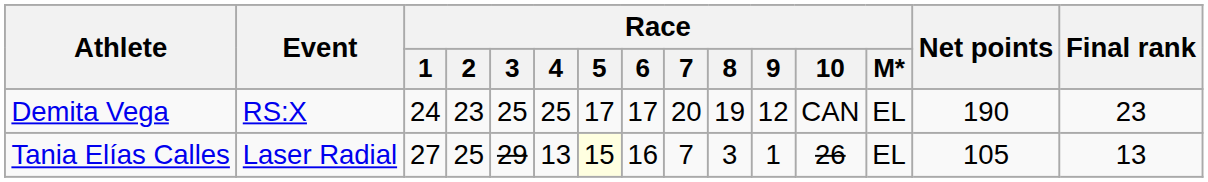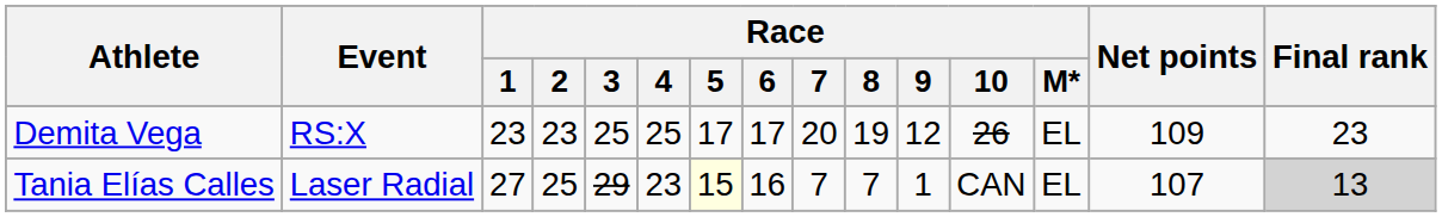Demita Vega | Race / 1: 24 -> 23
Demita Vega | Race / 10: CAN -> 26
Demita Vega | Net points: 190 -> 109
Tania Elías Calles | Race / 4: 13 -> 23
Tania Elías Calles | Race / 8: 3 -> 7
Tania Elías Calles | Race / 10: 26 -> CAN
Tania Elías Calles | Net points: 105 -> 107
Tania Elías Calles | Final rank: no background -> lightgrey background
